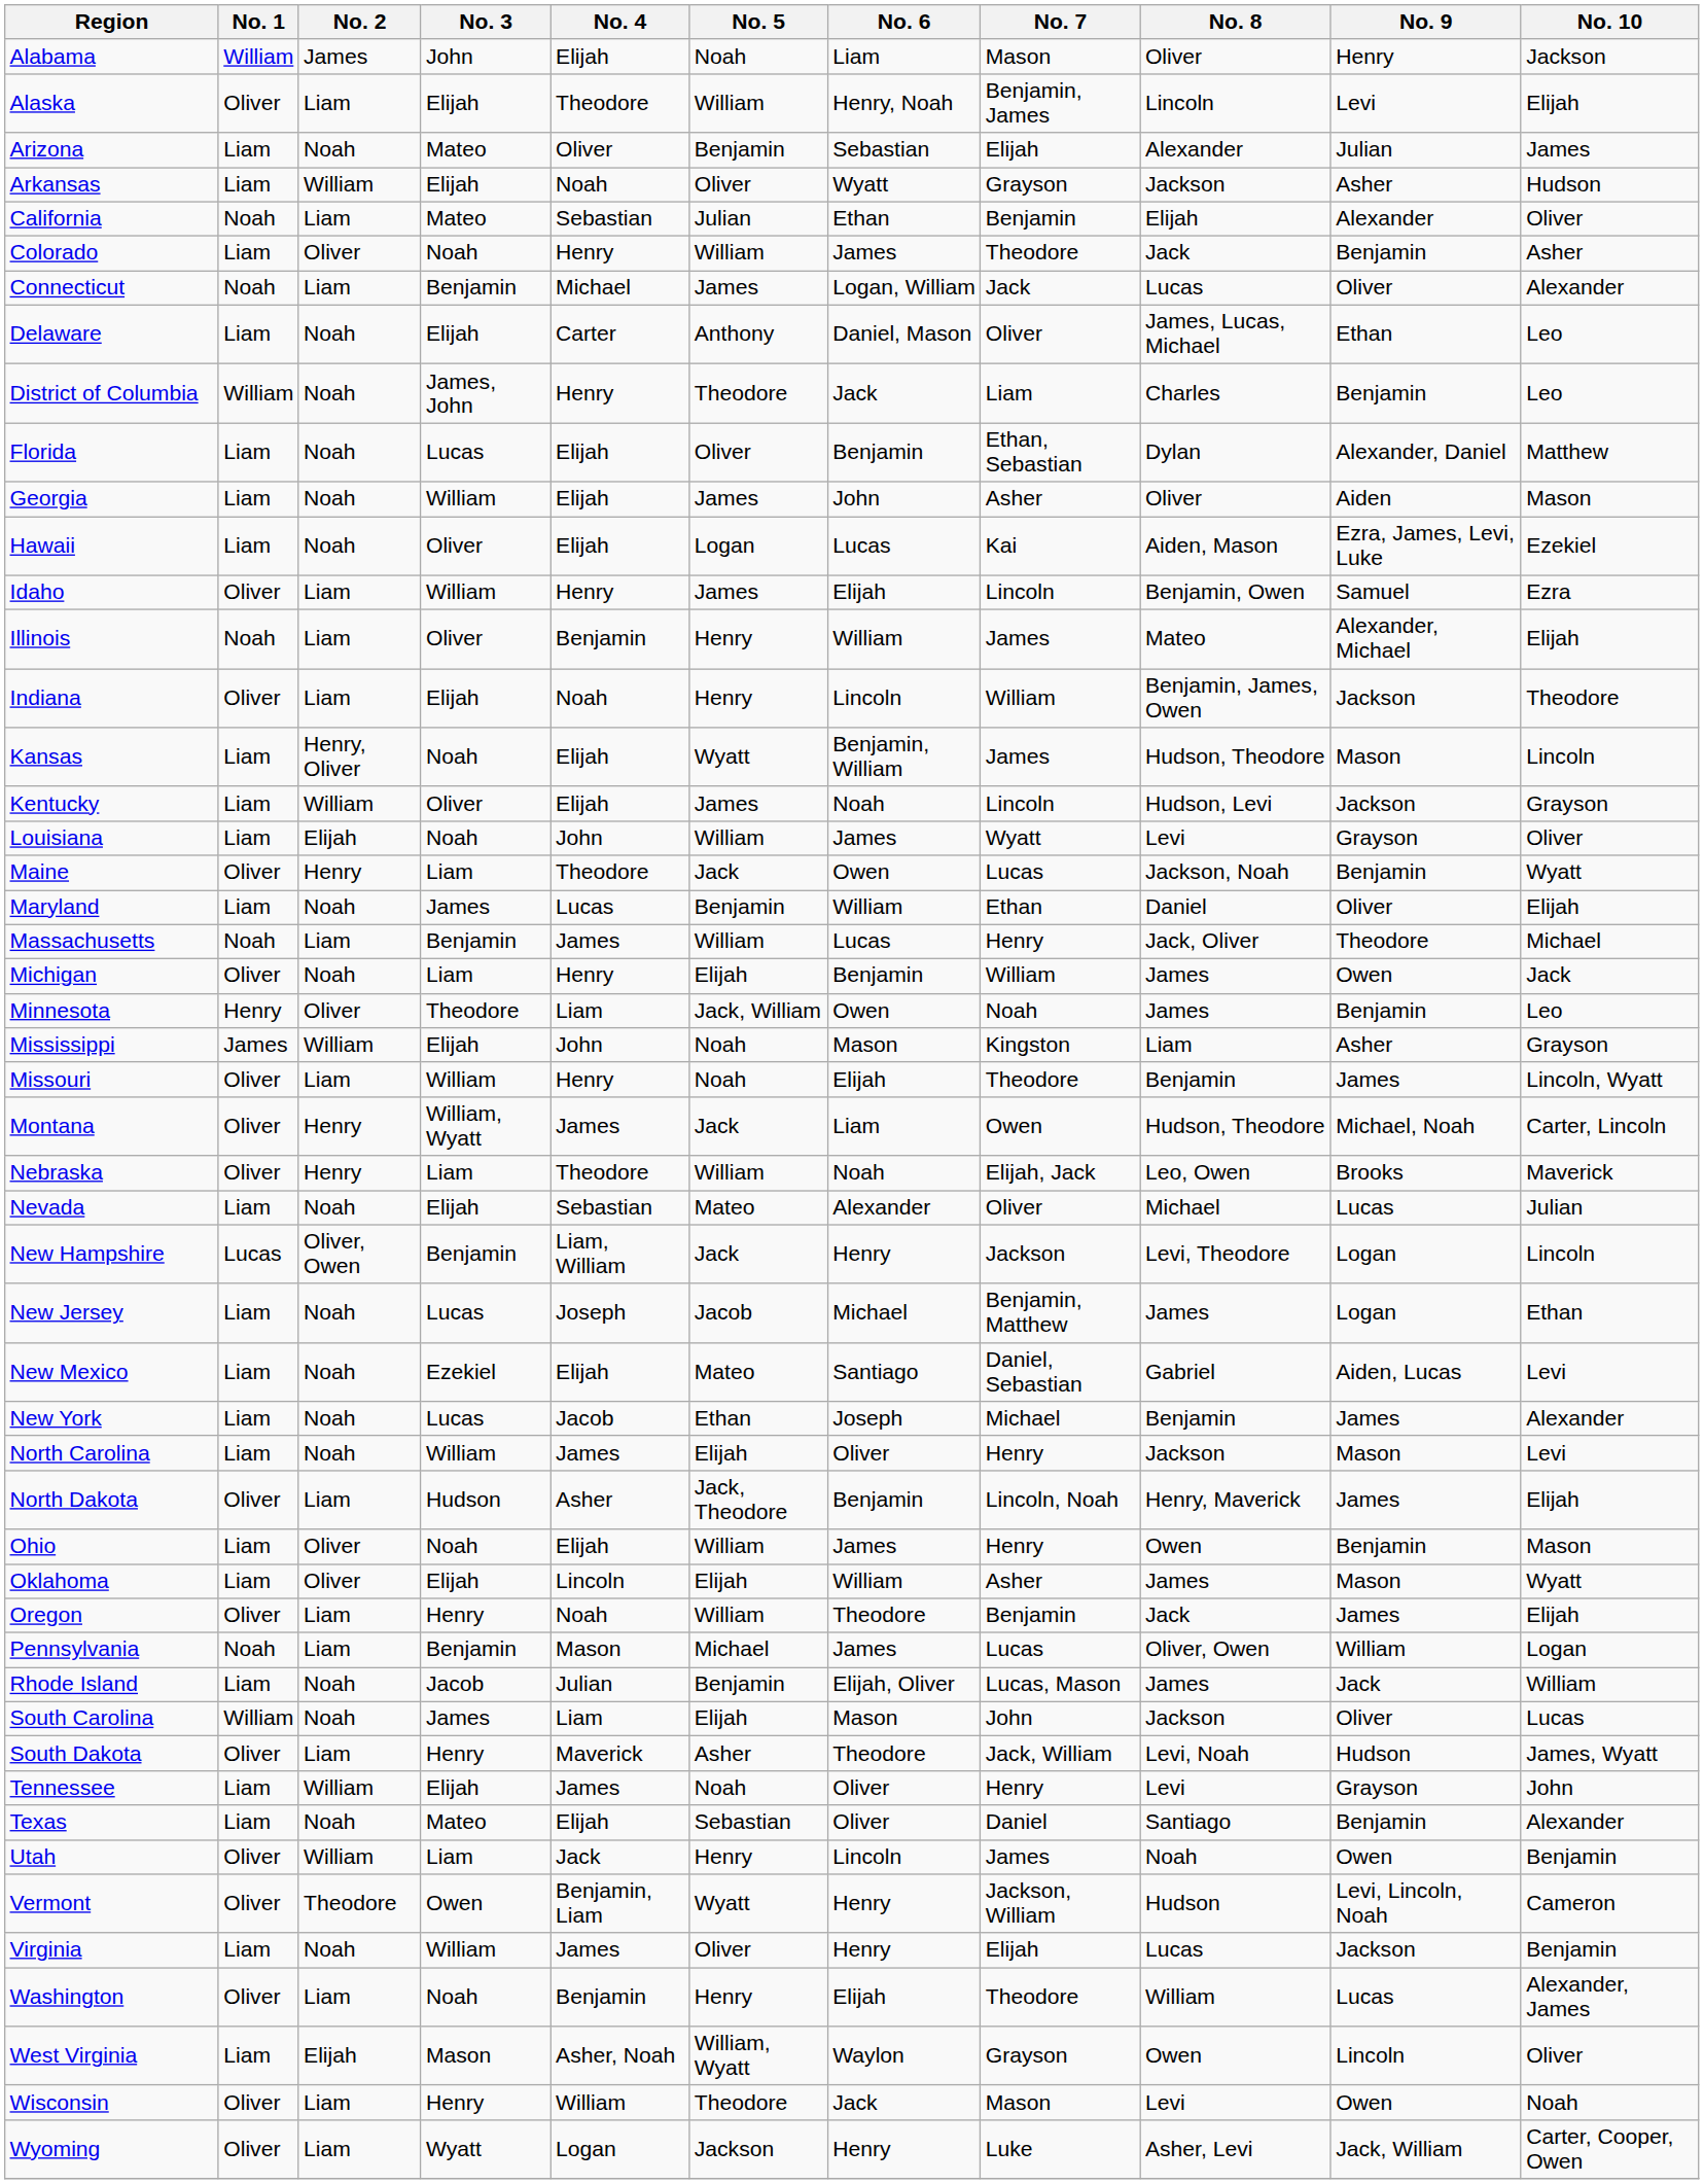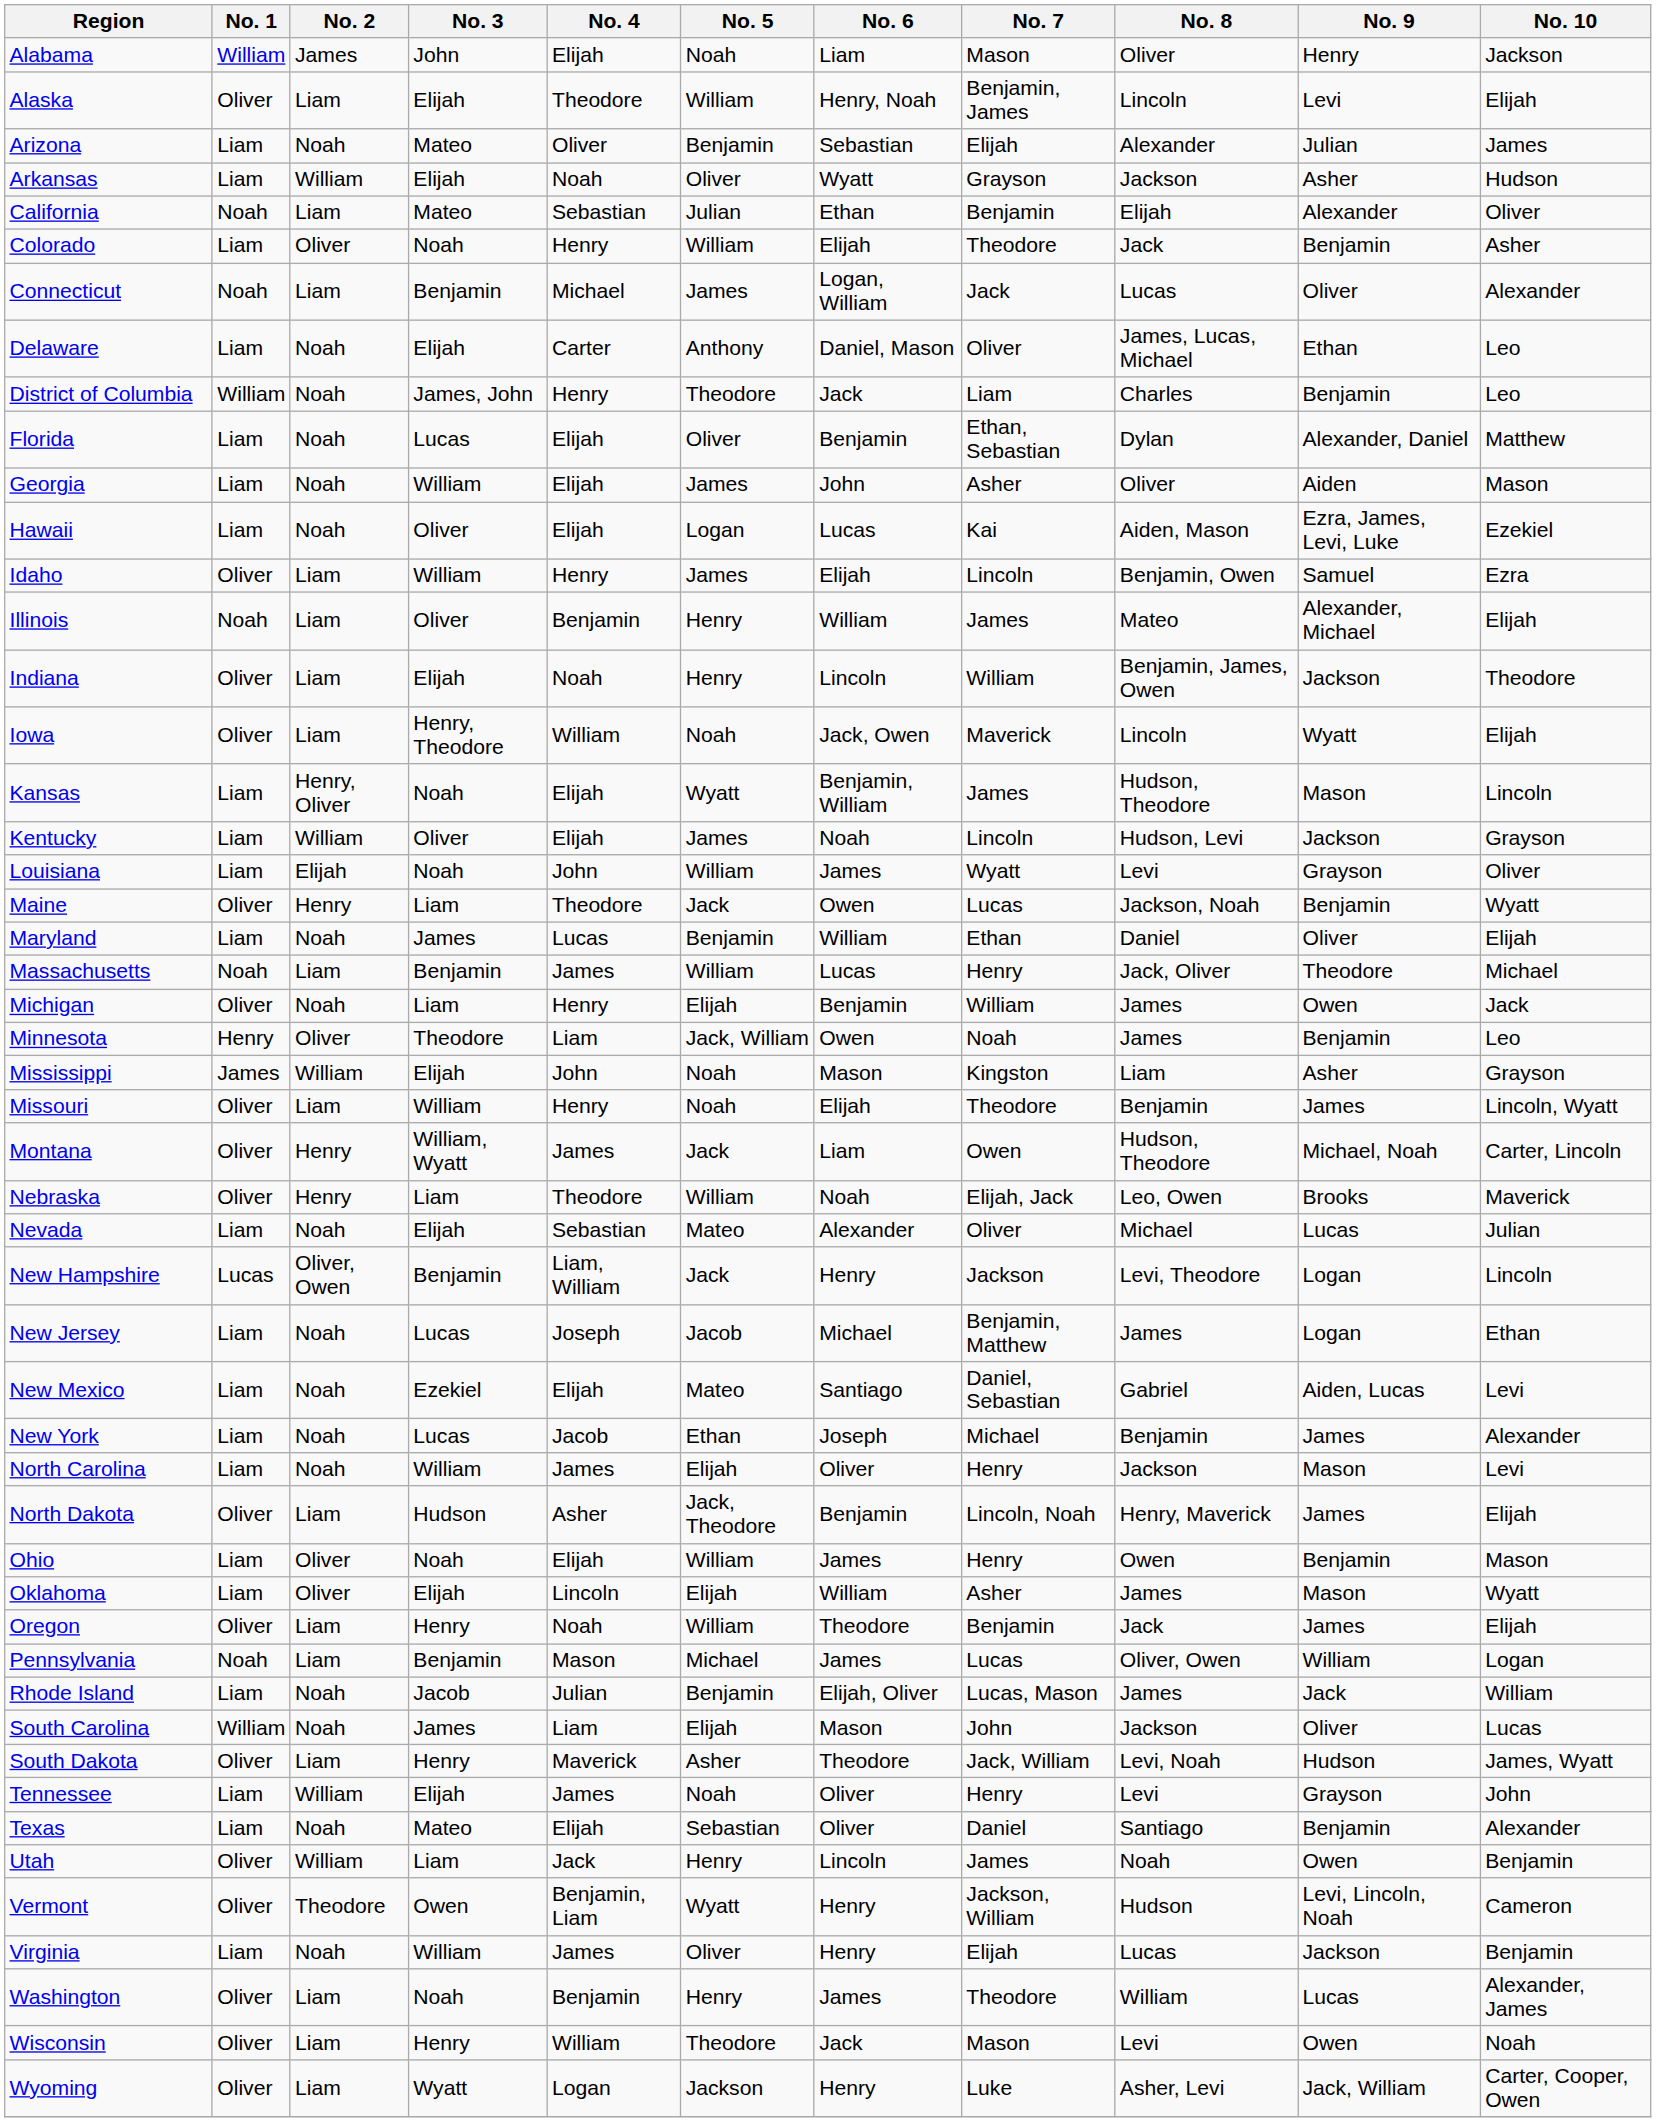Colorado | No. 6: James -> Elijah
+ row: Iowa | Oliver | Liam | Henry, Theodore | William | Noah | Jack, Owen | Maverick | Lincoln | Wyatt | Elijah
Washington | No. 6: Elijah -> James
- row: West Virginia | Liam | Elijah | Mason | Asher, Noah | William, Wyatt | Waylon | Grayson | Owen | Lincoln | Oliver
